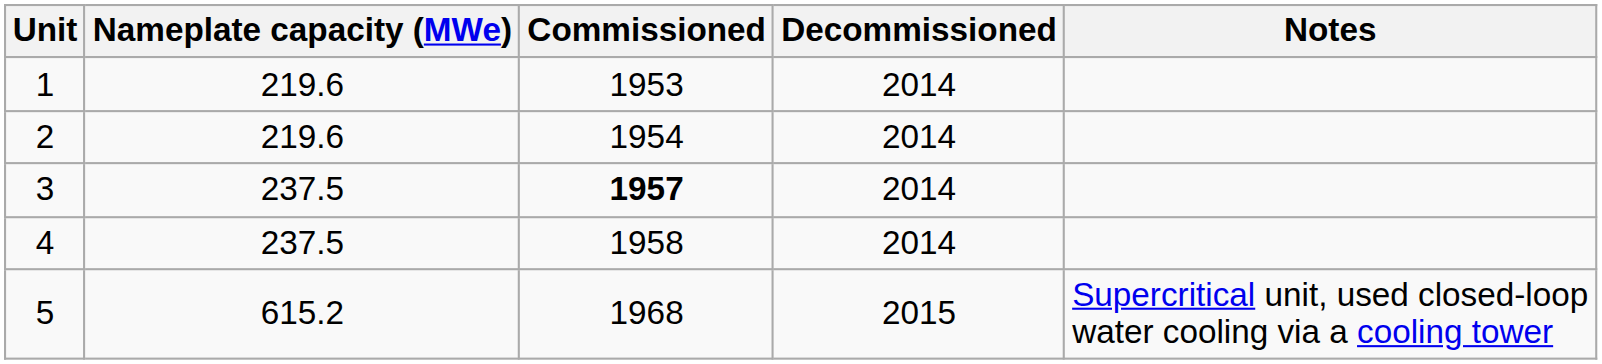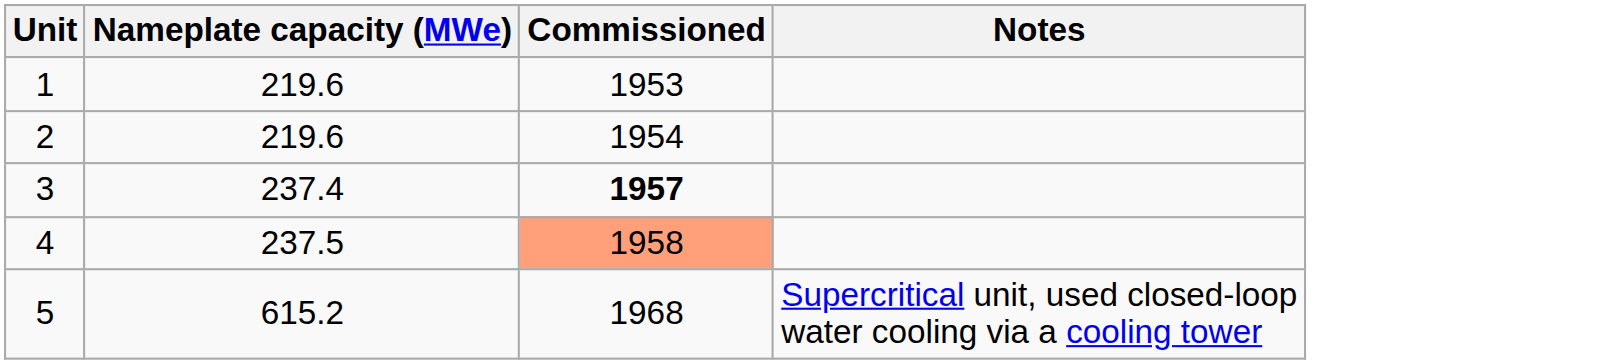- column: Decommissioned | 2014 | 2014 | 2014 | 2014 | 2015
3 | Nameplate capacity (MWe): 237.5 -> 237.4
4 | Commissioned: no background -> lightsalmon background
